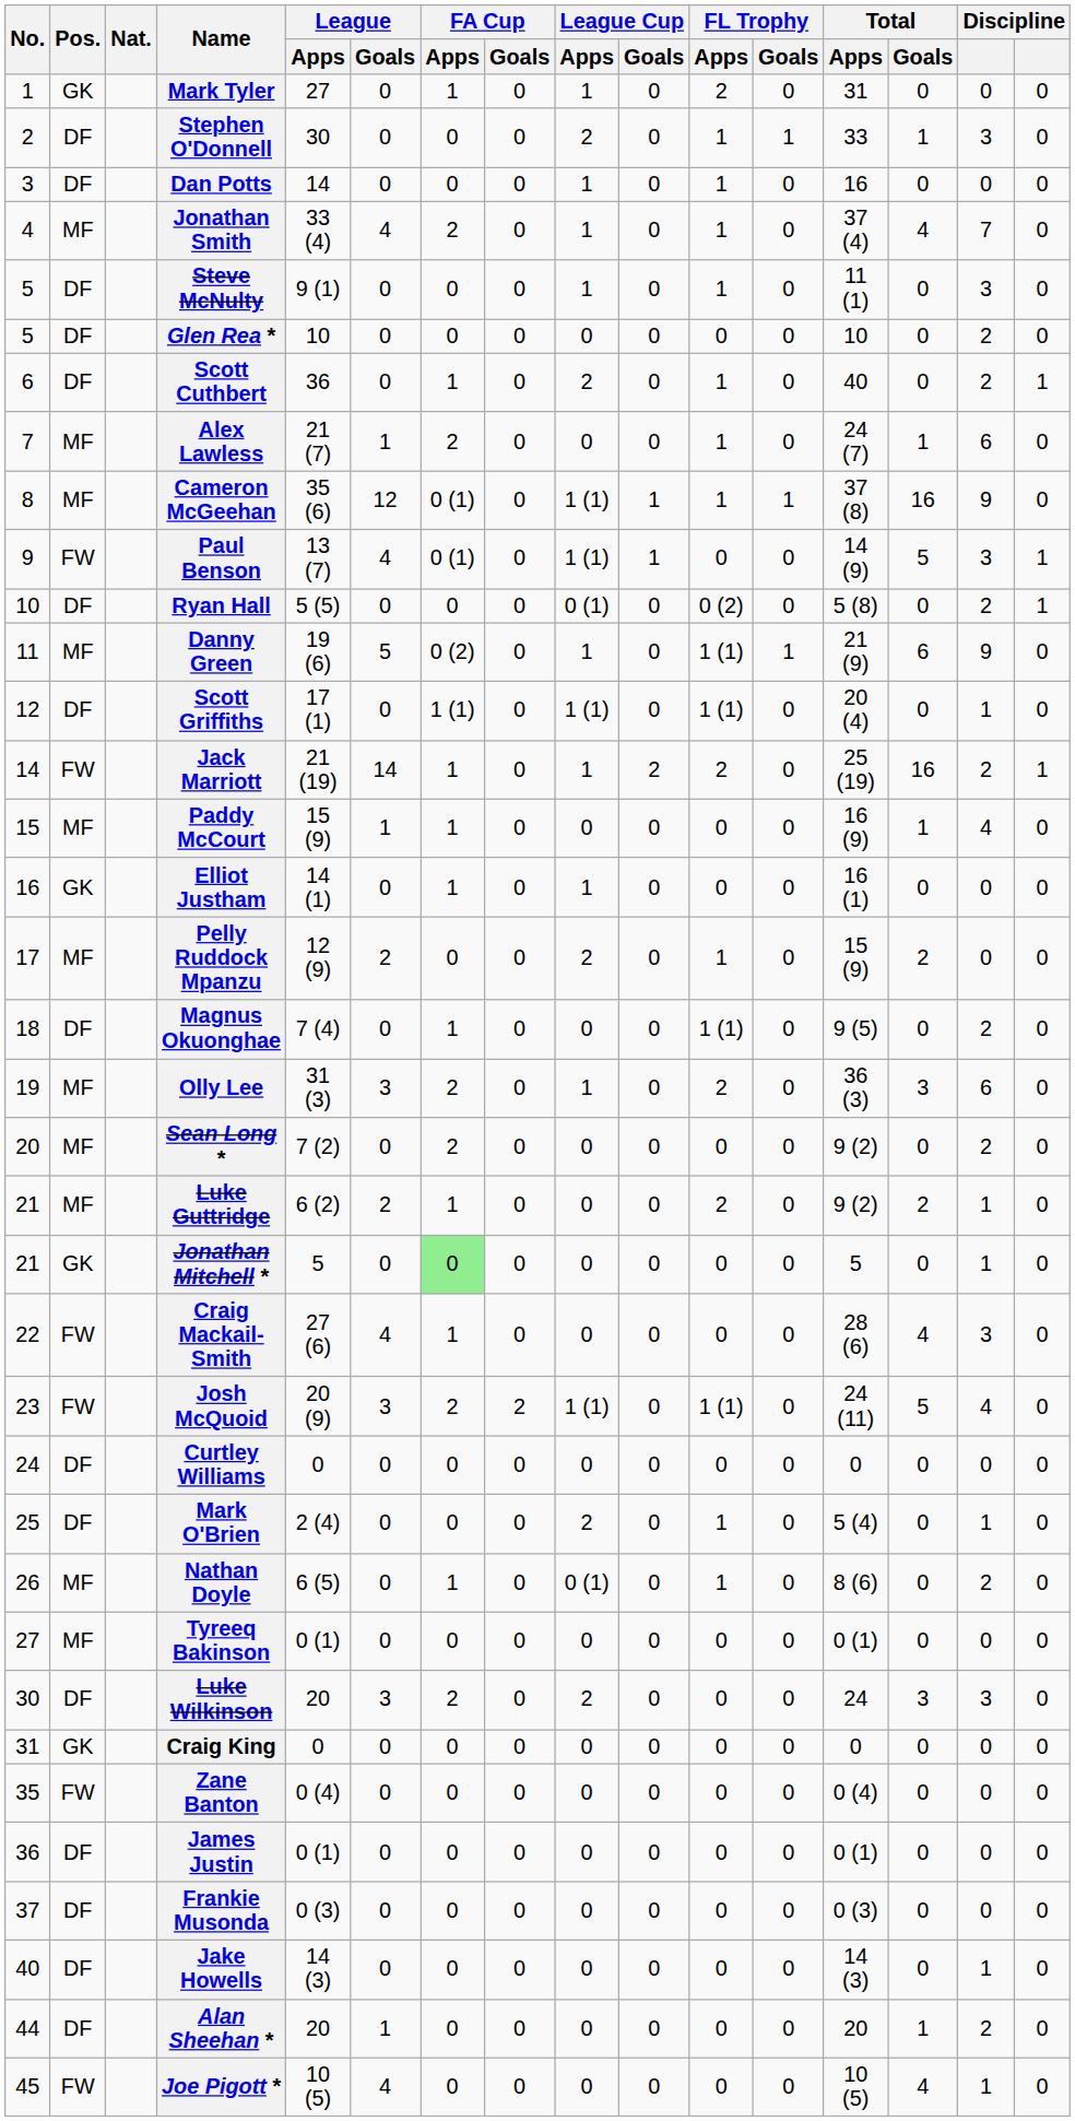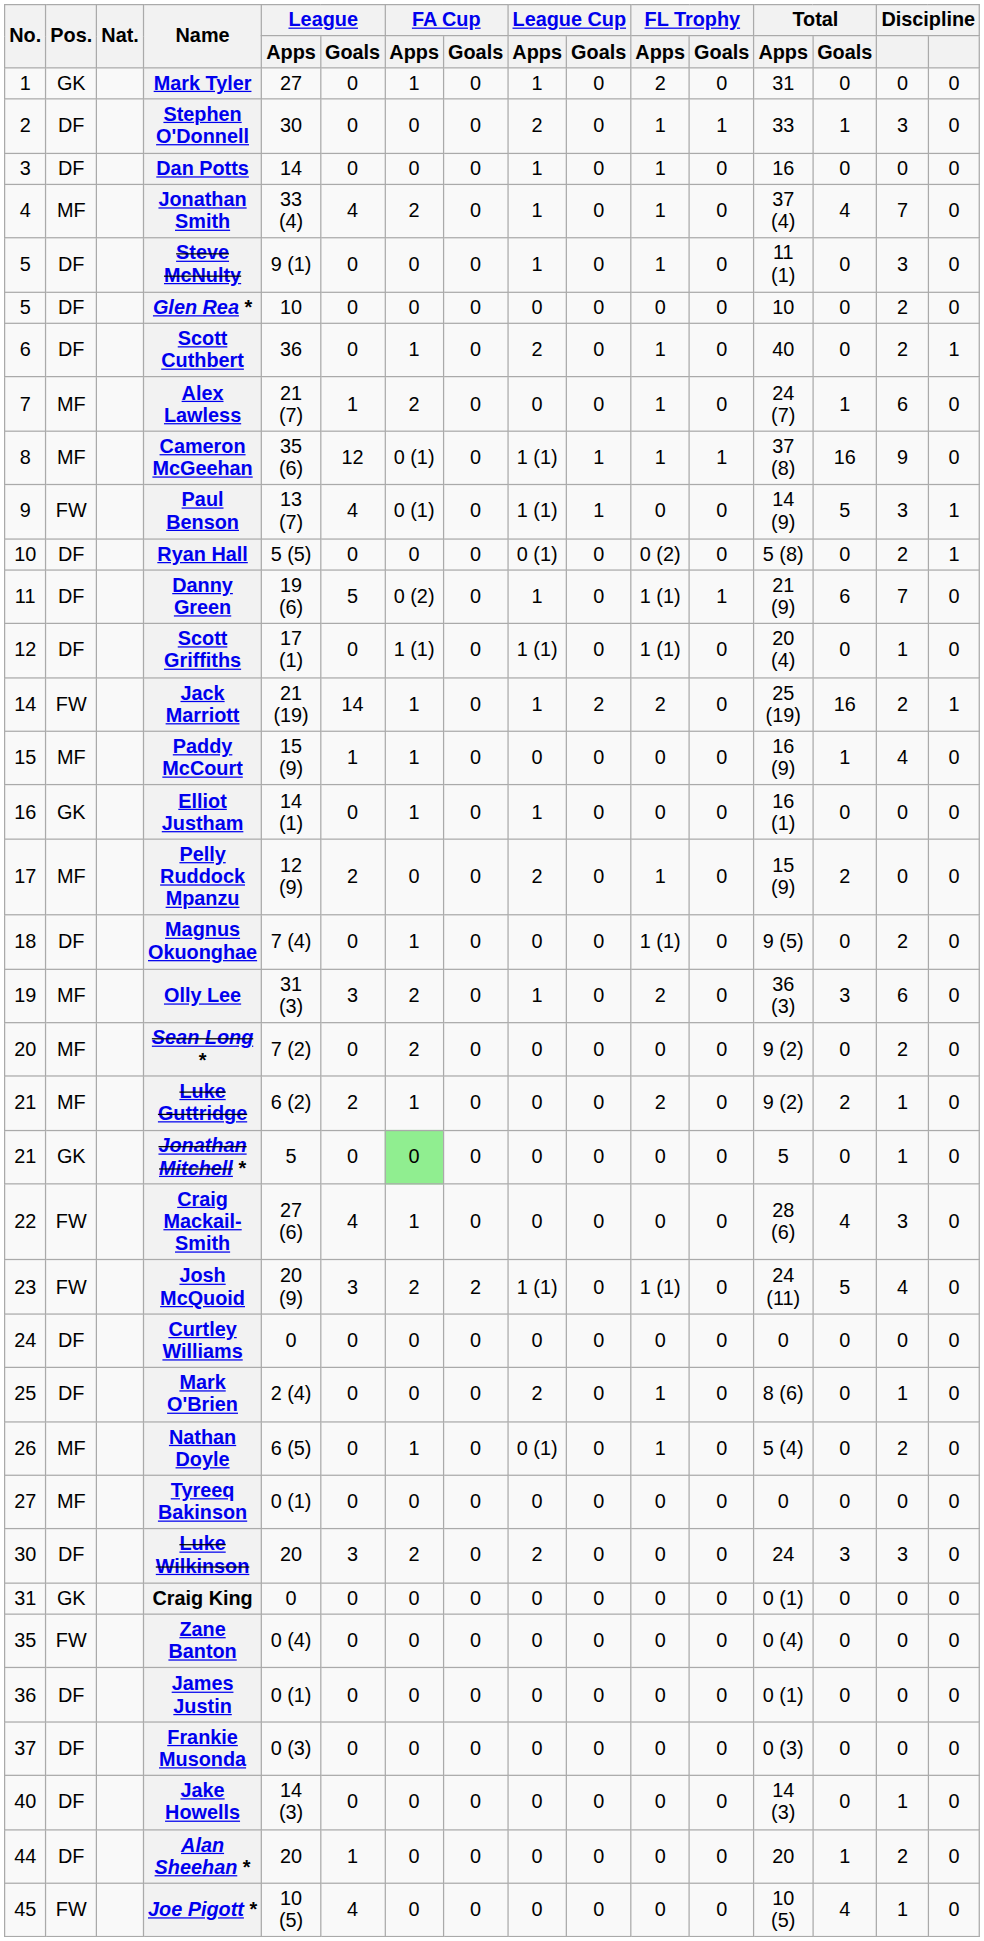Danny Green | Pos.: MF -> DF
Danny Green | column 15: 9 -> 7
Mark O'Brien | Total / Apps: 5 (4) -> 8 (6)
Nathan Doyle | Total / Apps: 8 (6) -> 5 (4)
Tyreeq Bakinson | Total / Apps: 0 (1) -> 0
Craig King | Total / Apps: 0 -> 0 (1)
